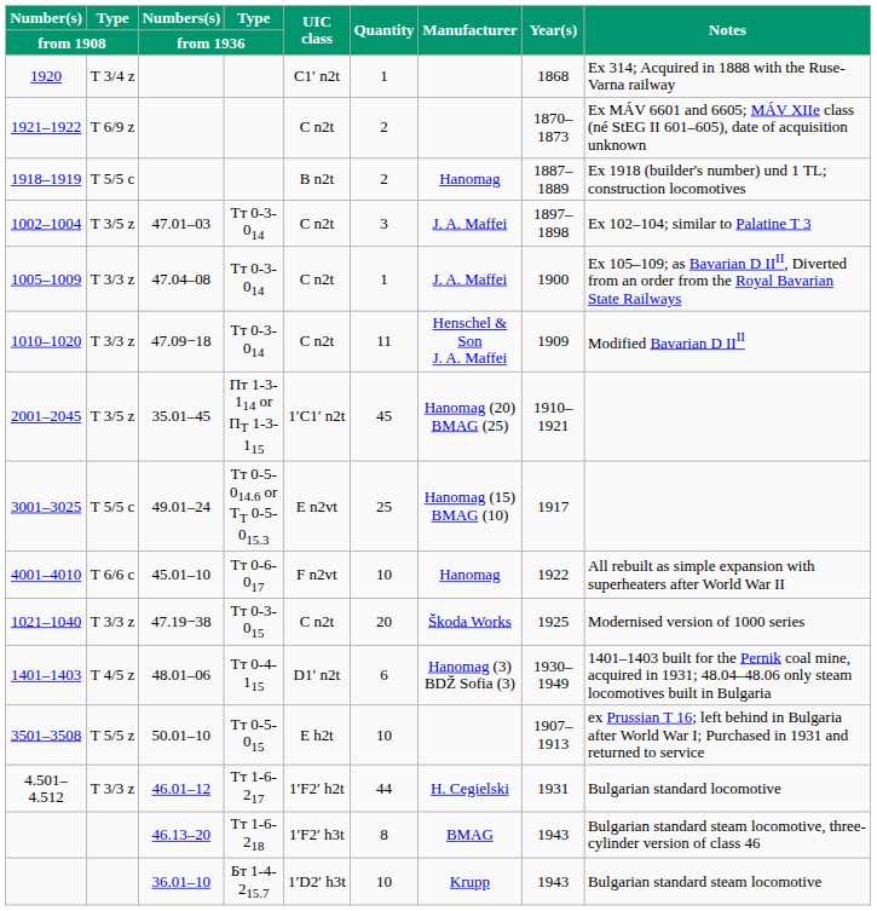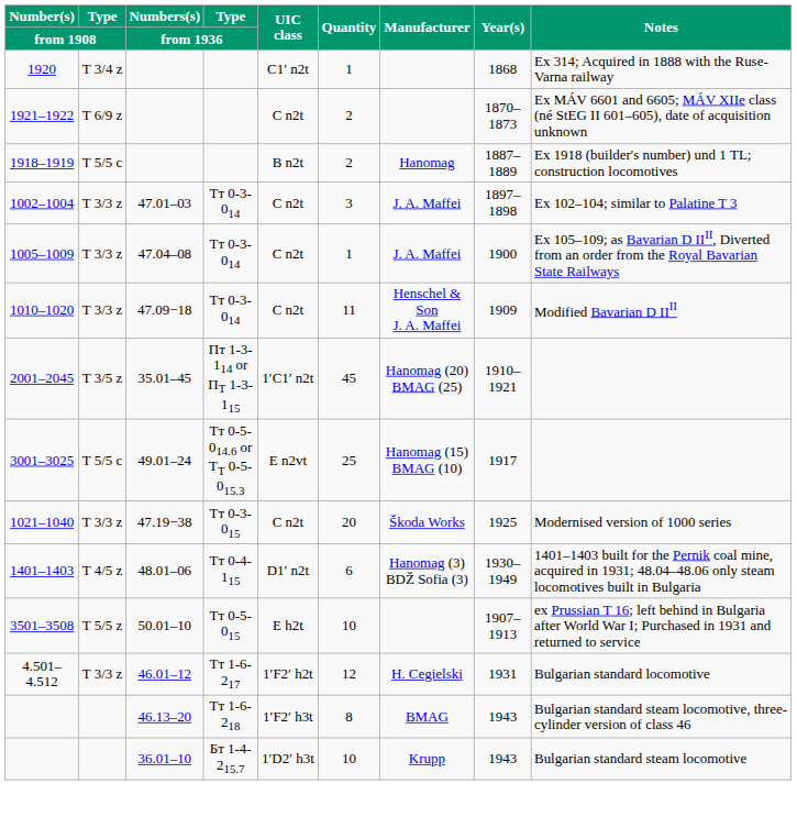1002–1004 | Type / from 1908: T 3/5 z -> T 3/3 z
- row: 4001–4010 | T 6/6 c | 45.01–10 | Тт 0-6-017 | F n2vt | 10 | Hanomag | 1922 | All rebuilt as simple expansion with superheaters after World War II
4.501–4.512 | Quantity: 44 -> 12
